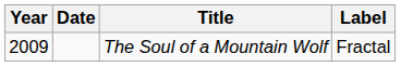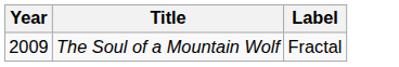- column: Date
